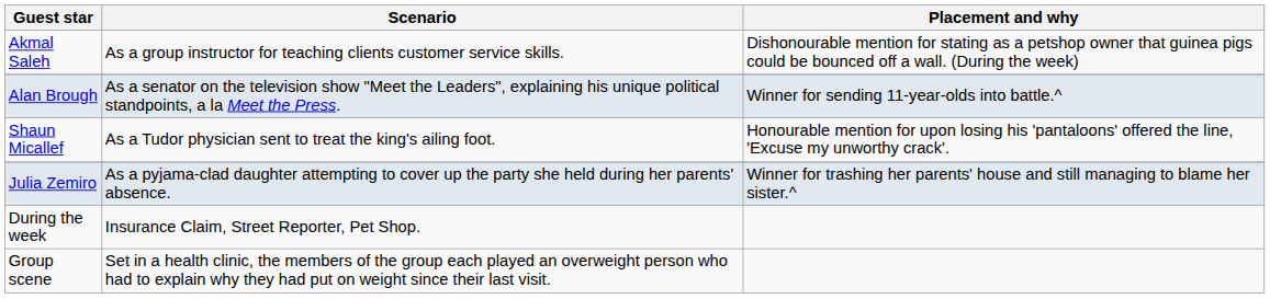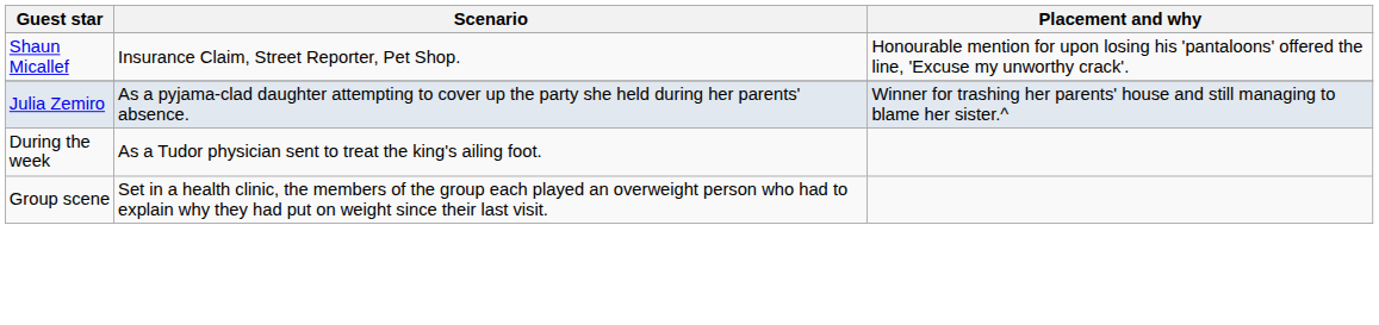- row: Akmal Saleh | As a group instructor for teaching clients customer service skills. | Dishonourable mention for stating as a petshop owner that guinea pigs could be bounced off a wall. (During the week)
- row: Alan Brough | As a senator on the television show "Meet the Leaders", explaining his unique political standpoints, a la Meet the Press. | Winner for sending 11-year-olds into battle.^
Shaun Micallef | Scenario: As a Tudor physician sent to treat the king's ailing foot. -> Insurance Claim, Street Reporter, Pet Shop.
During the week | Scenario: Insurance Claim, Street Reporter, Pet Shop. -> As a Tudor physician sent to treat the king's ailing foot.
